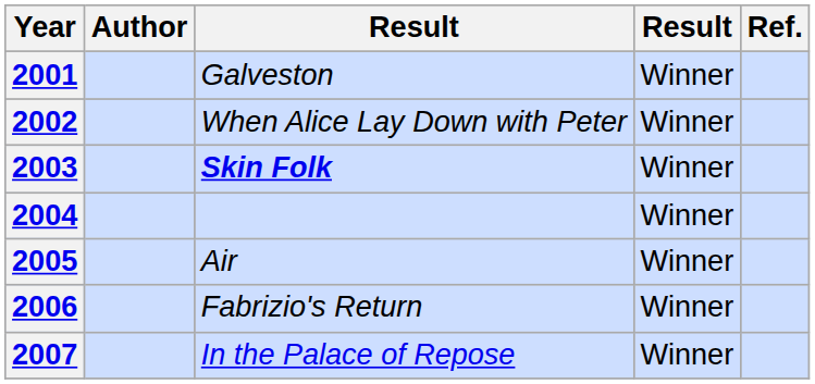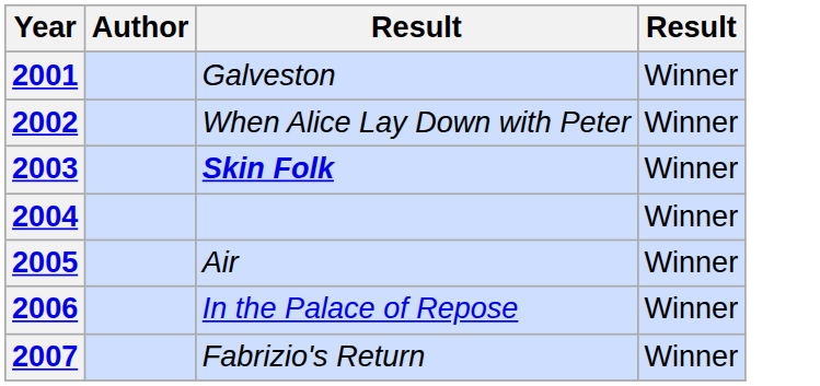- column: Ref.
2006 | column 3: Fabrizio's Return -> In the Palace of Repose
2007 | column 3: In the Palace of Repose -> Fabrizio's Return
